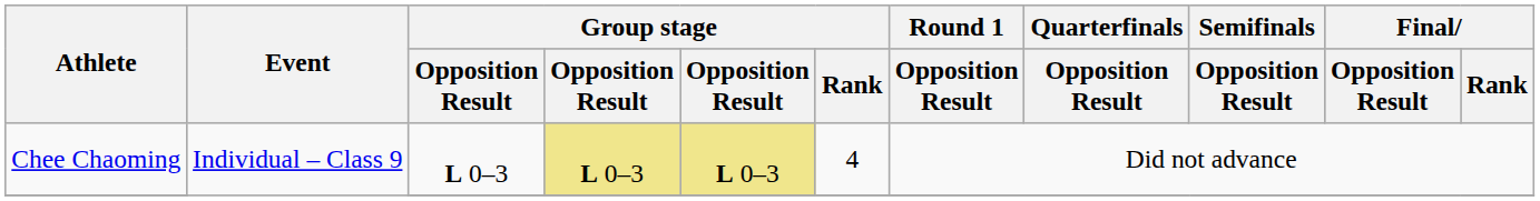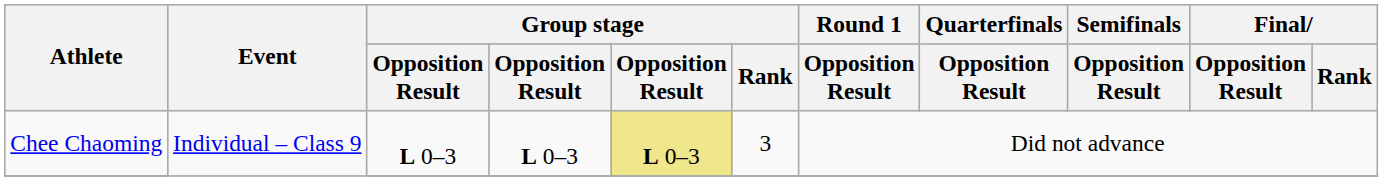Chee Chaoming | column 4: khaki background -> no background
Chee Chaoming | Group stage / Rank: 4 -> 3
